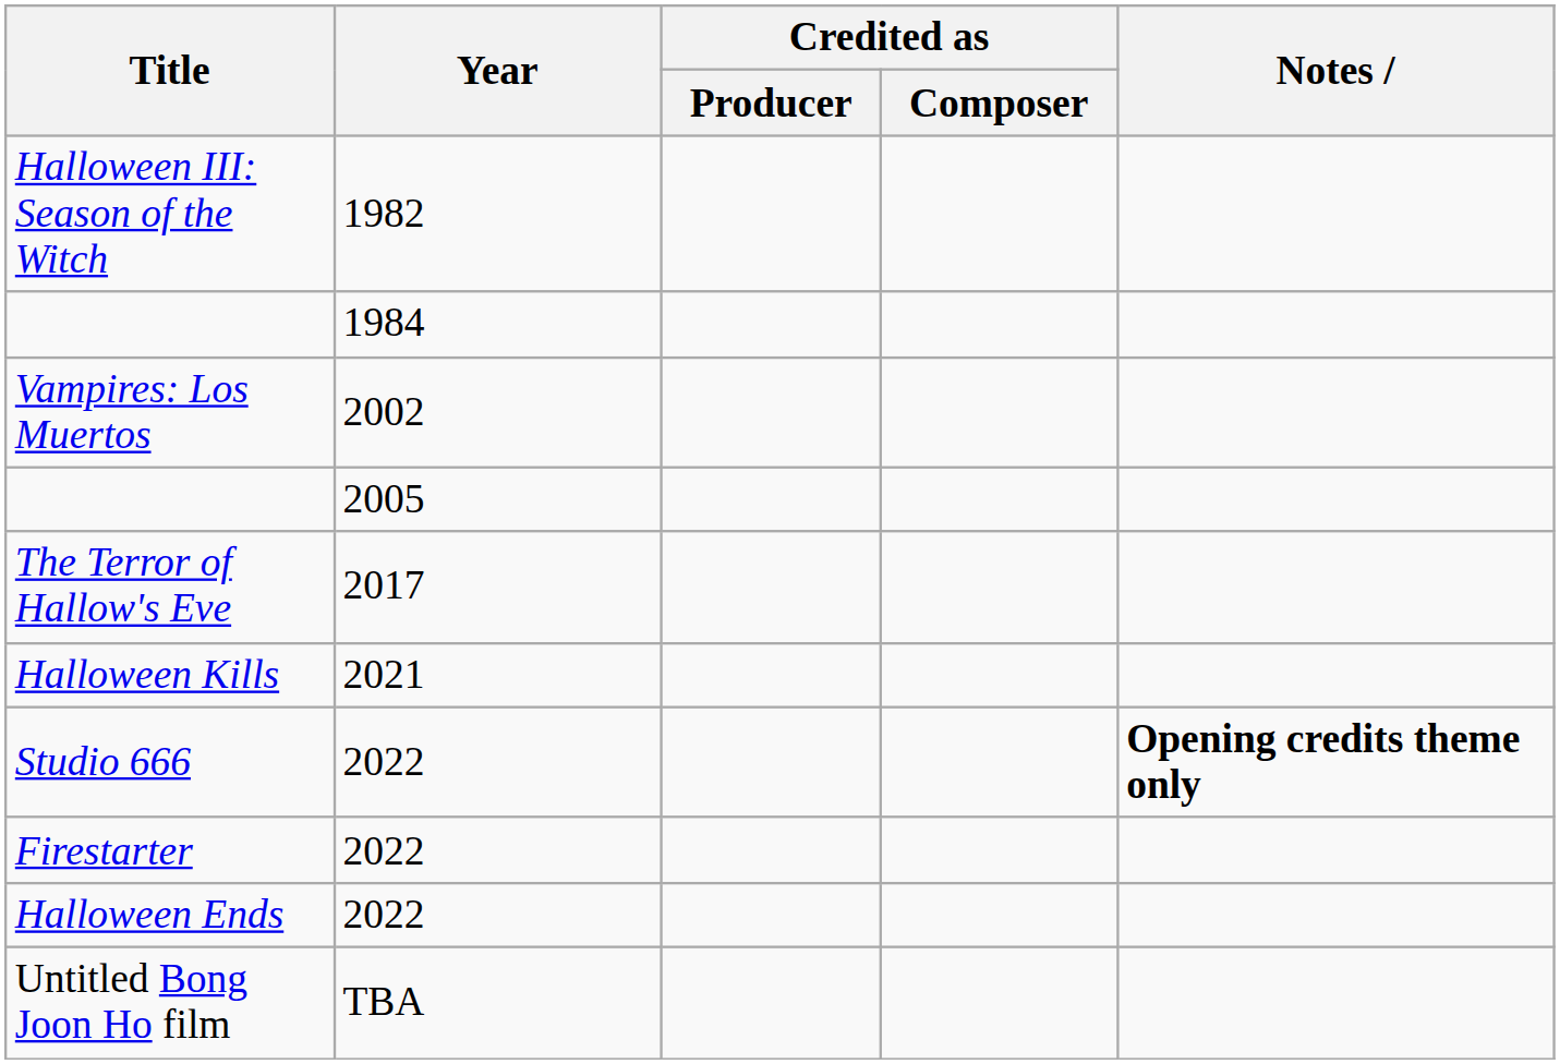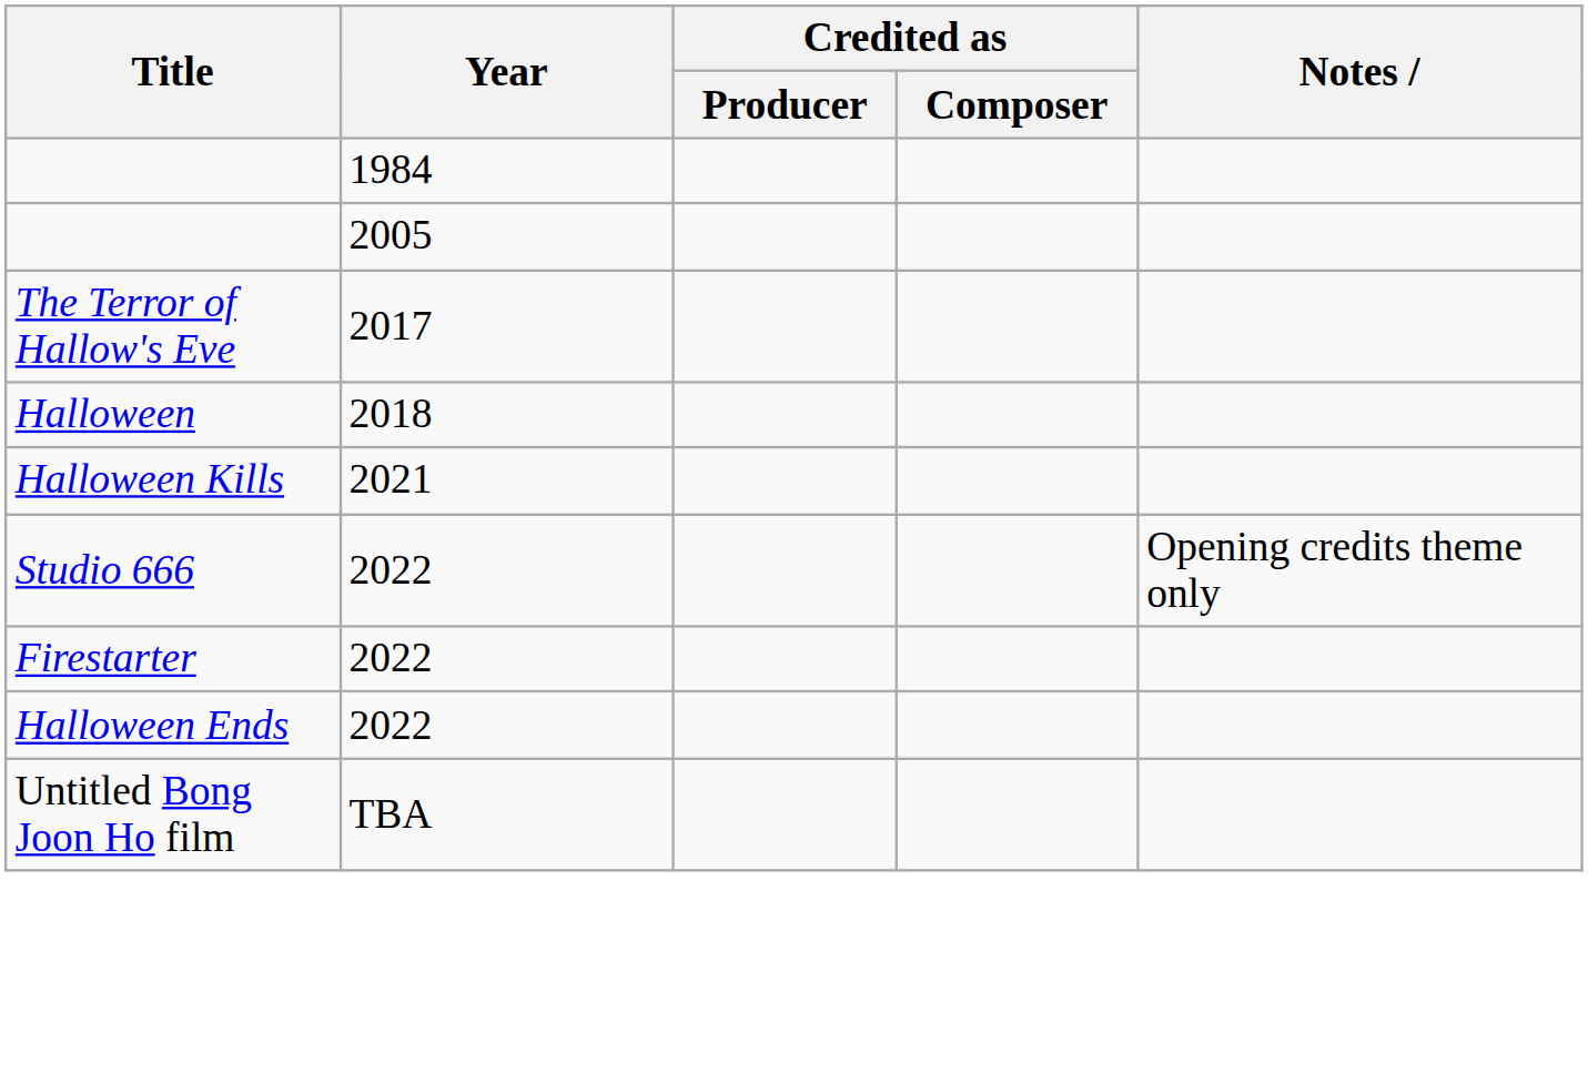- row: Halloween III: Season of the Witch | 1982
- row: Vampires: Los Muertos | 2002
+ row: Halloween | 2018
Studio 666 | Notes: bold -> normal
